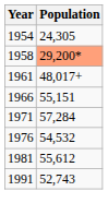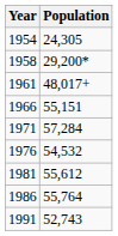1958 | Population: lightsalmon background -> no background
+ row: 1986 | 55,764
